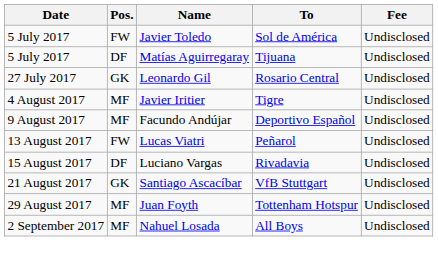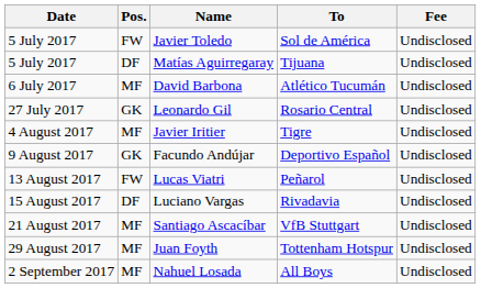+ row: 6 July 2017 | MF | David Barbona | Atlético Tucumán | Undisclosed
Facundo Andújar | Pos.: MF -> GK
Santiago Ascacíbar | Pos.: GK -> MF
